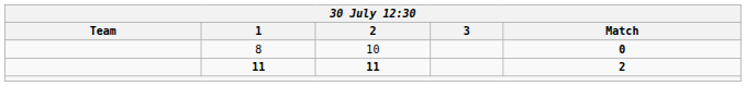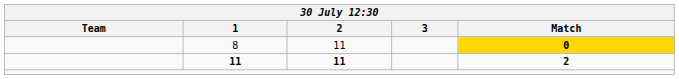8 | 2: 10 -> 11
8 | Match: no background -> gold background
